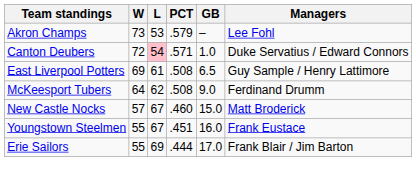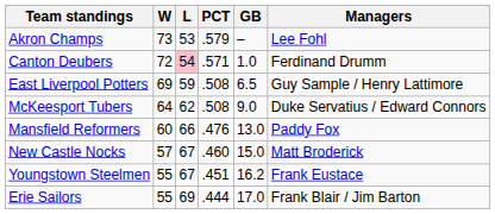Canton Deubers | Managers: Duke Servatius / Edward Connors -> Ferdinand Drumm
East Liverpool Potters | L: 61 -> 59
McKeesport Tubers | Managers: Ferdinand Drumm -> Duke Servatius / Edward Connors
+ row: Mansfield Reformers | 60 | 66 | .476 | 13.0 | Paddy Fox
Youngstown Steelmen | GB: 16.0 -> 16.2
